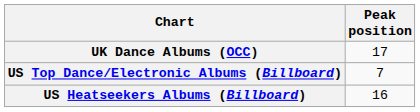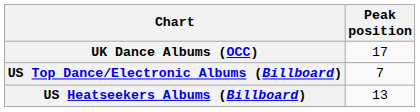US Heatseekers Albums (Billboard) | Peak position: 16 -> 13
